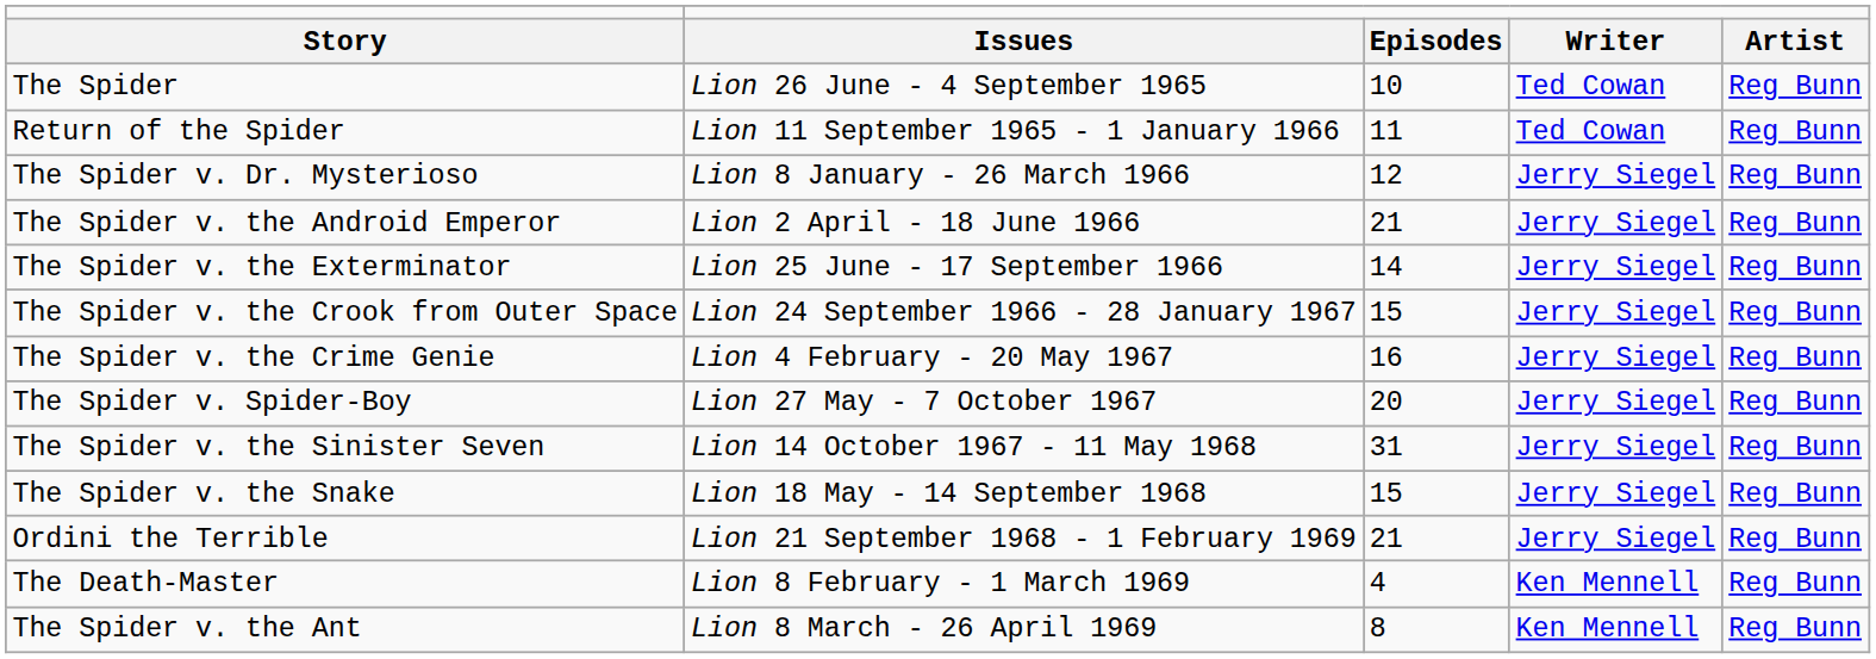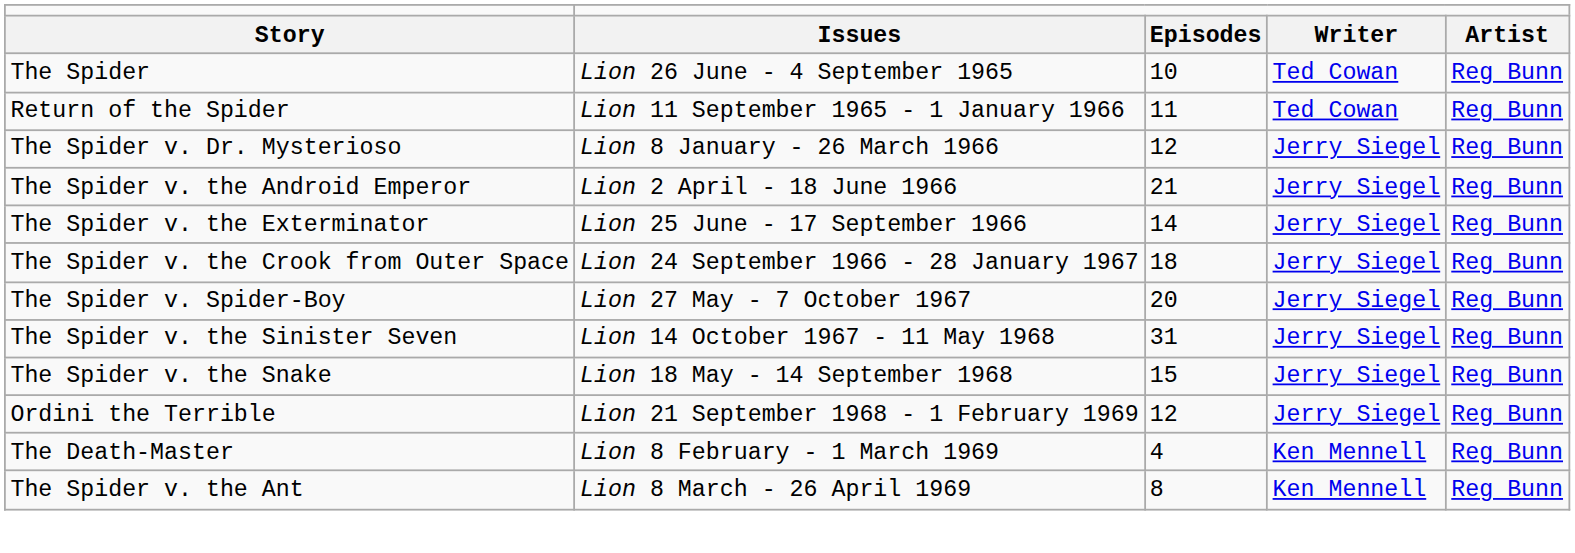The Spider v. the Crook from Outer Space | column 3: 15 -> 18
- row: The Spider v. the Crime Genie | Lion 4 February - 20 May 1967 | 16 | Jerry Siegel | Reg Bunn
Ordini the Terrible | column 3: 21 -> 12
